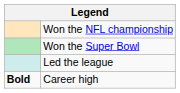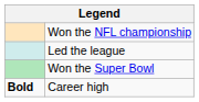rows swapped: Won the Super Bowl <-> Led the league
